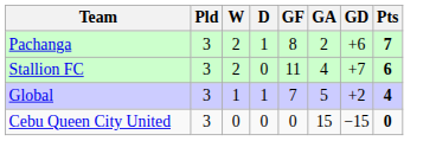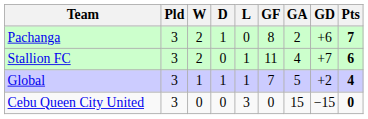+ column: L | 0 | 1 | 1 | 3
